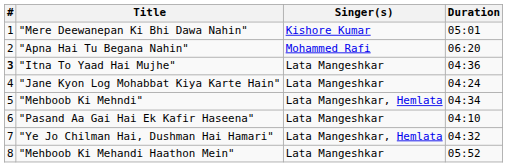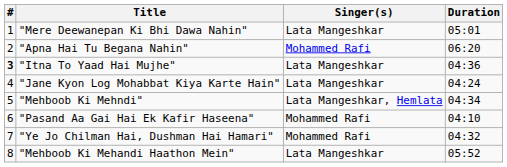"Mere Deewanepan Ki Bhi Dawa Nahin" | Singer(s): Kishore Kumar -> Lata Mangeshkar
"Pasand Aa Gai Hai Ek Kafir Haseena" | Singer(s): Lata Mangeshkar -> Mohammed Rafi
"Ye Jo Chilman Hai, Dushman Hai Hamari" | Singer(s): Lata Mangeshkar, Hemlata -> Mohammed Rafi
